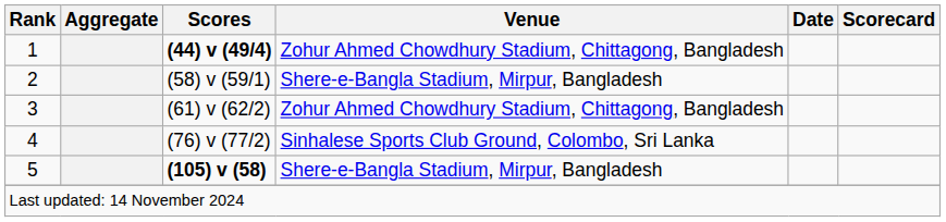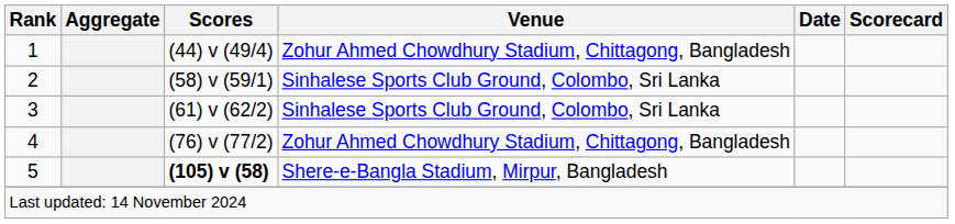1 | Scores: bold -> normal
2 | Venue: Shere-e-Bangla Stadium, Mirpur, Bangladesh -> Sinhalese Sports Club Ground, Colombo, Sri Lanka
3 | Venue: Zohur Ahmed Chowdhury Stadium, Chittagong, Bangladesh -> Sinhalese Sports Club Ground, Colombo, Sri Lanka
4 | Venue: Sinhalese Sports Club Ground, Colombo, Sri Lanka -> Zohur Ahmed Chowdhury Stadium, Chittagong, Bangladesh
